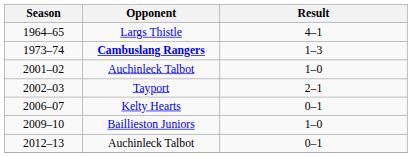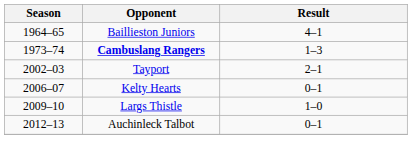1964–65 | Opponent: Largs Thistle -> Baillieston Juniors
- row: 2001–02 | Auchinleck Talbot | 1–0
2009–10 | Opponent: Baillieston Juniors -> Largs Thistle
